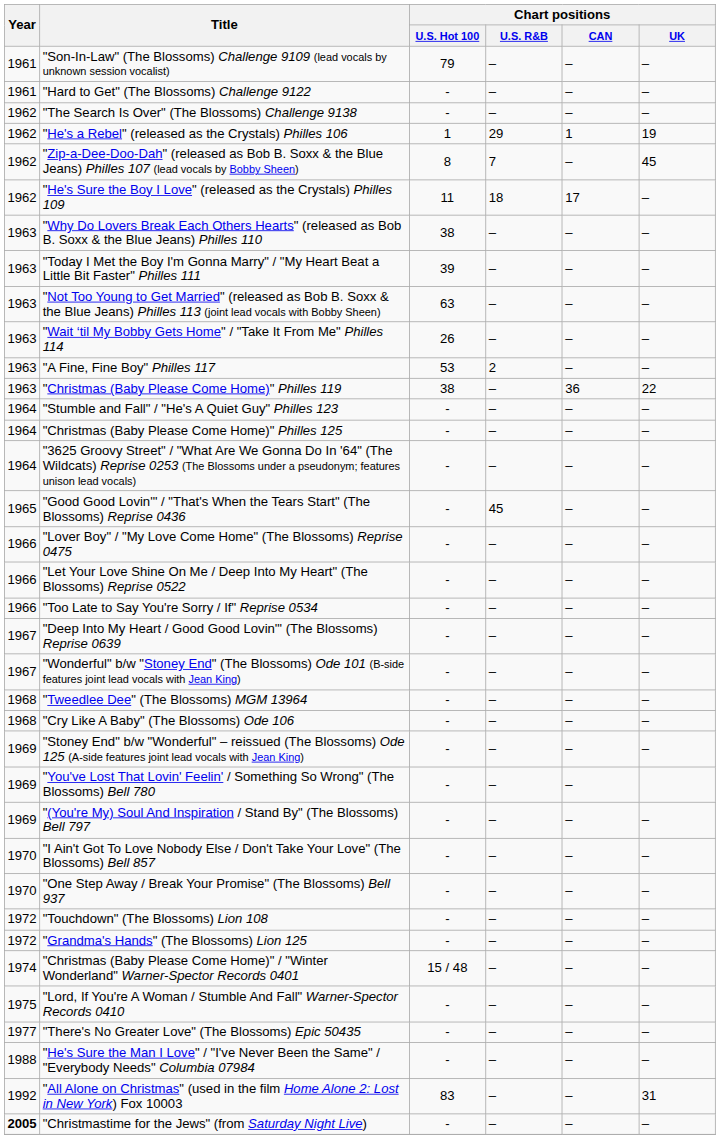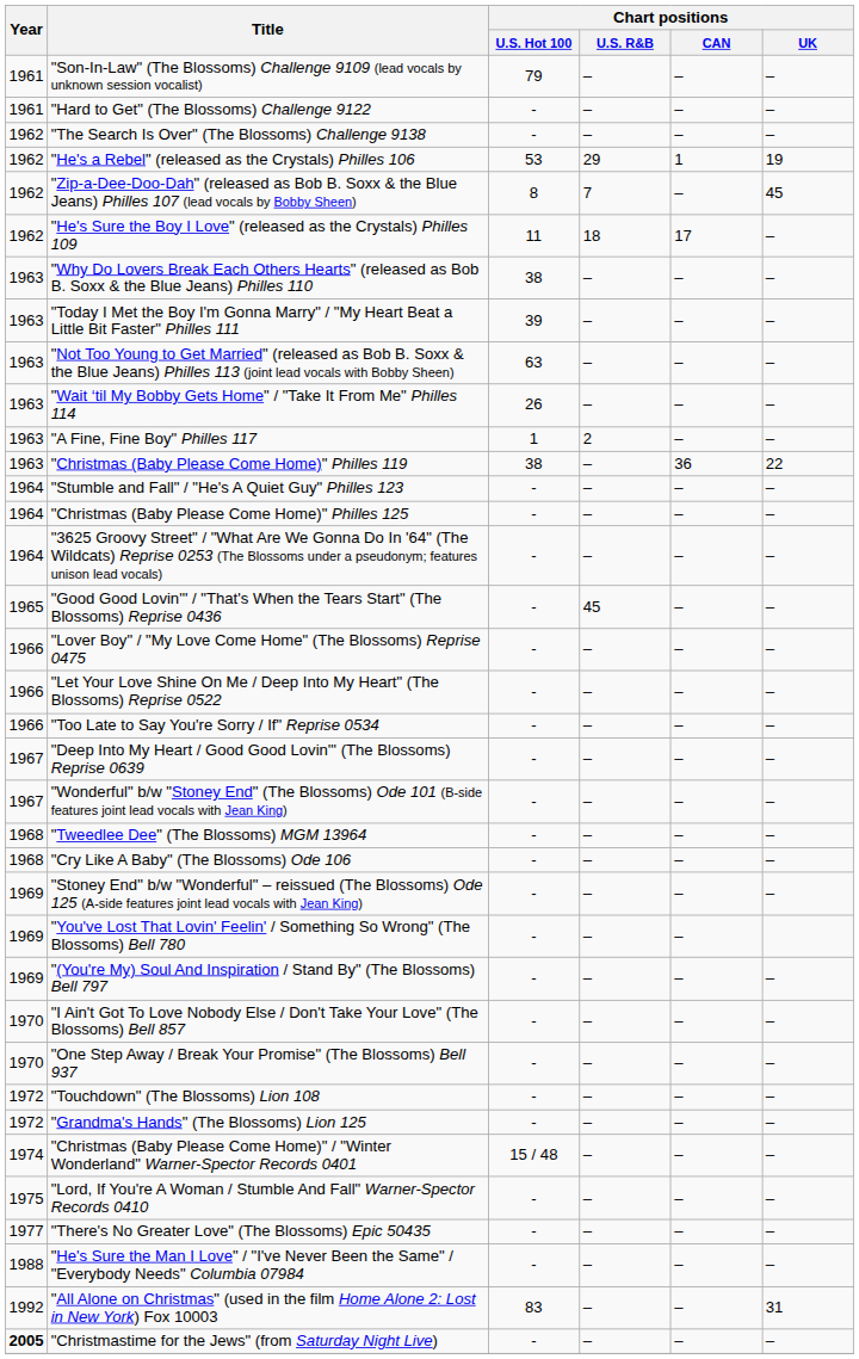"He's a Rebel" (released as the Crystals) Philles 106 | Chart positions / U.S. Hot 100: 1 -> 53
"A Fine, Fine Boy" Philles 117 | Chart positions / U.S. Hot 100: 53 -> 1
